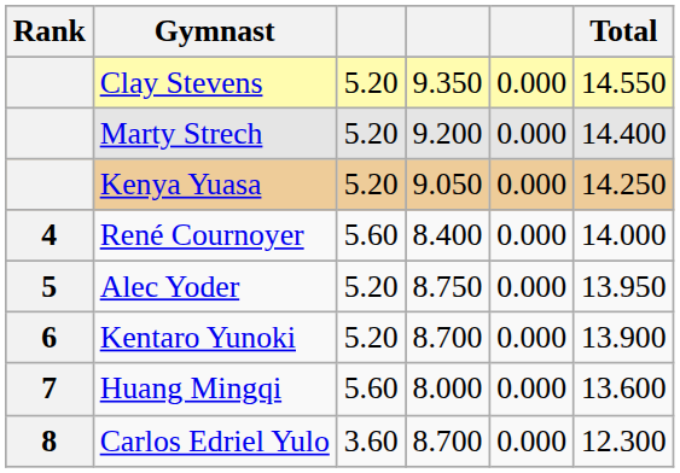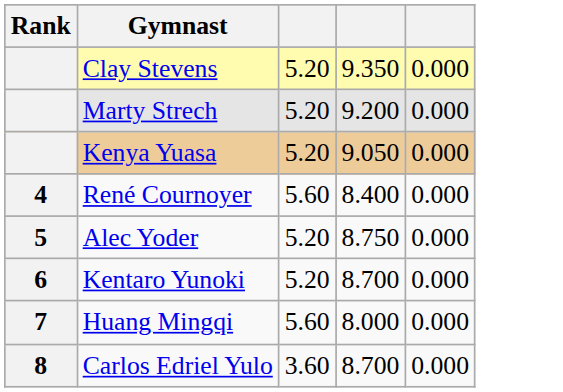- column: Total | 14.550 | 14.400 | 14.250 | 14.000 | 13.950 | 13.900 | 13.600 | 12.300
